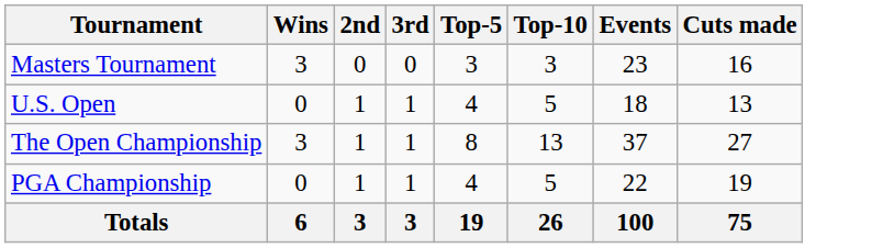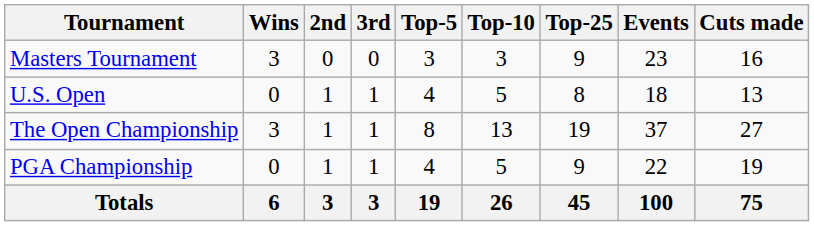+ column: Top-25 | 9 | 8 | 19 | 9 | 45
